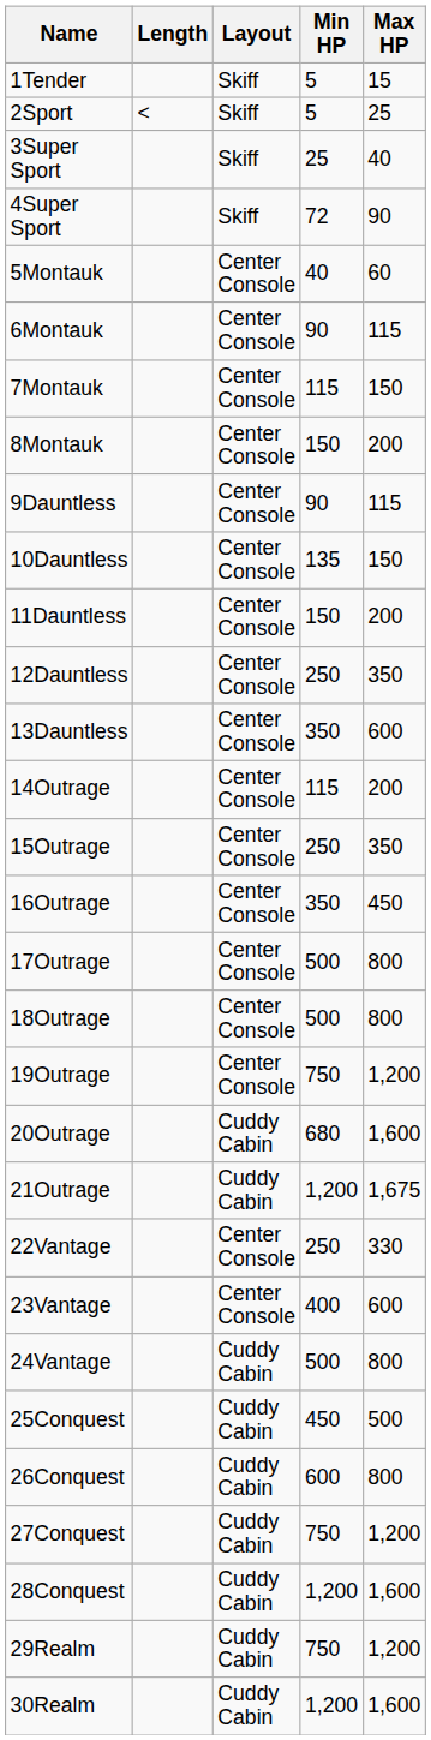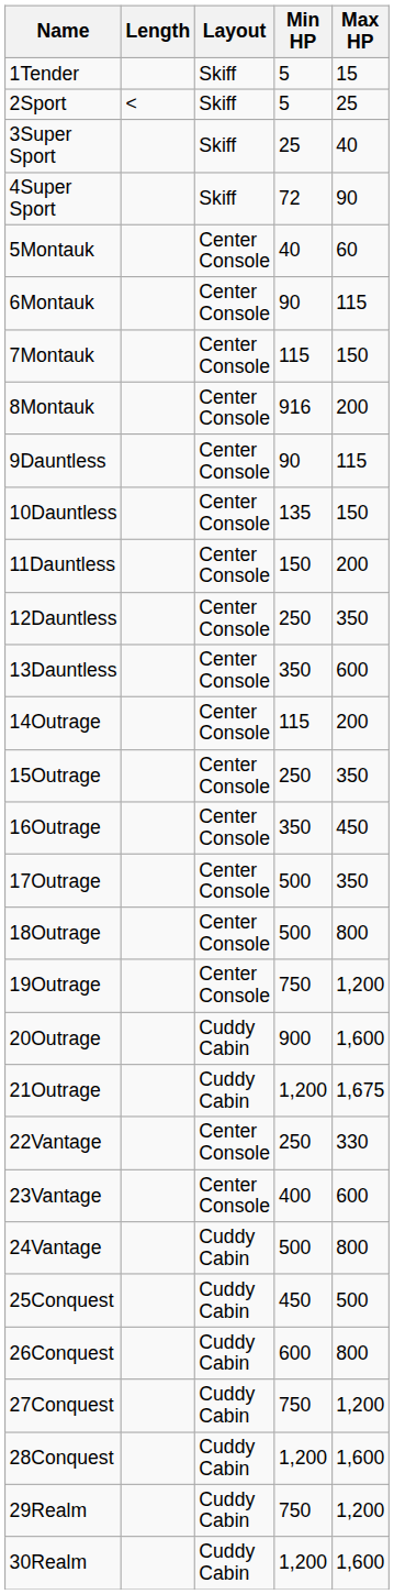8Montauk | Min HP: 150 -> 916
17Outrage | Max HP: 800 -> 350
20Outrage | Min HP: 680 -> 900
